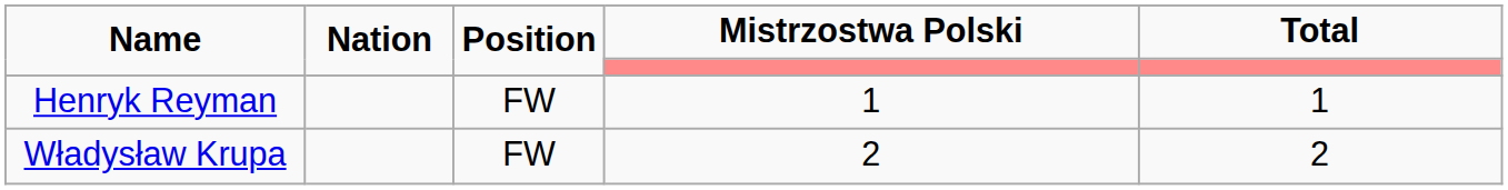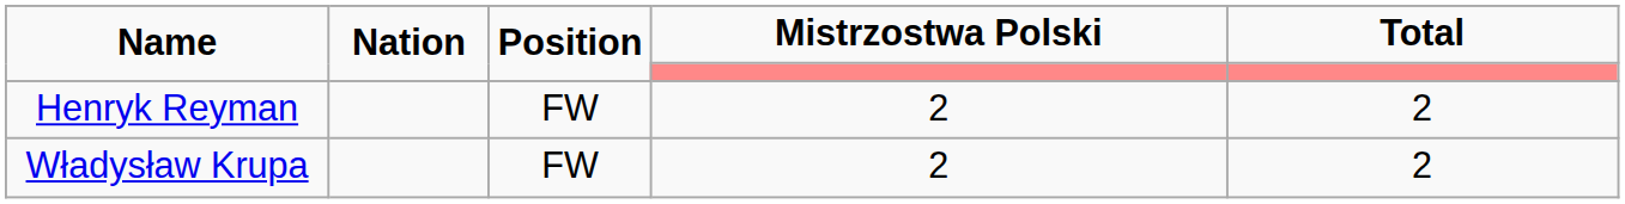Henryk Reyman | Mistrzostwa Polski: 1 -> 2
Henryk Reyman | Total: 1 -> 2
